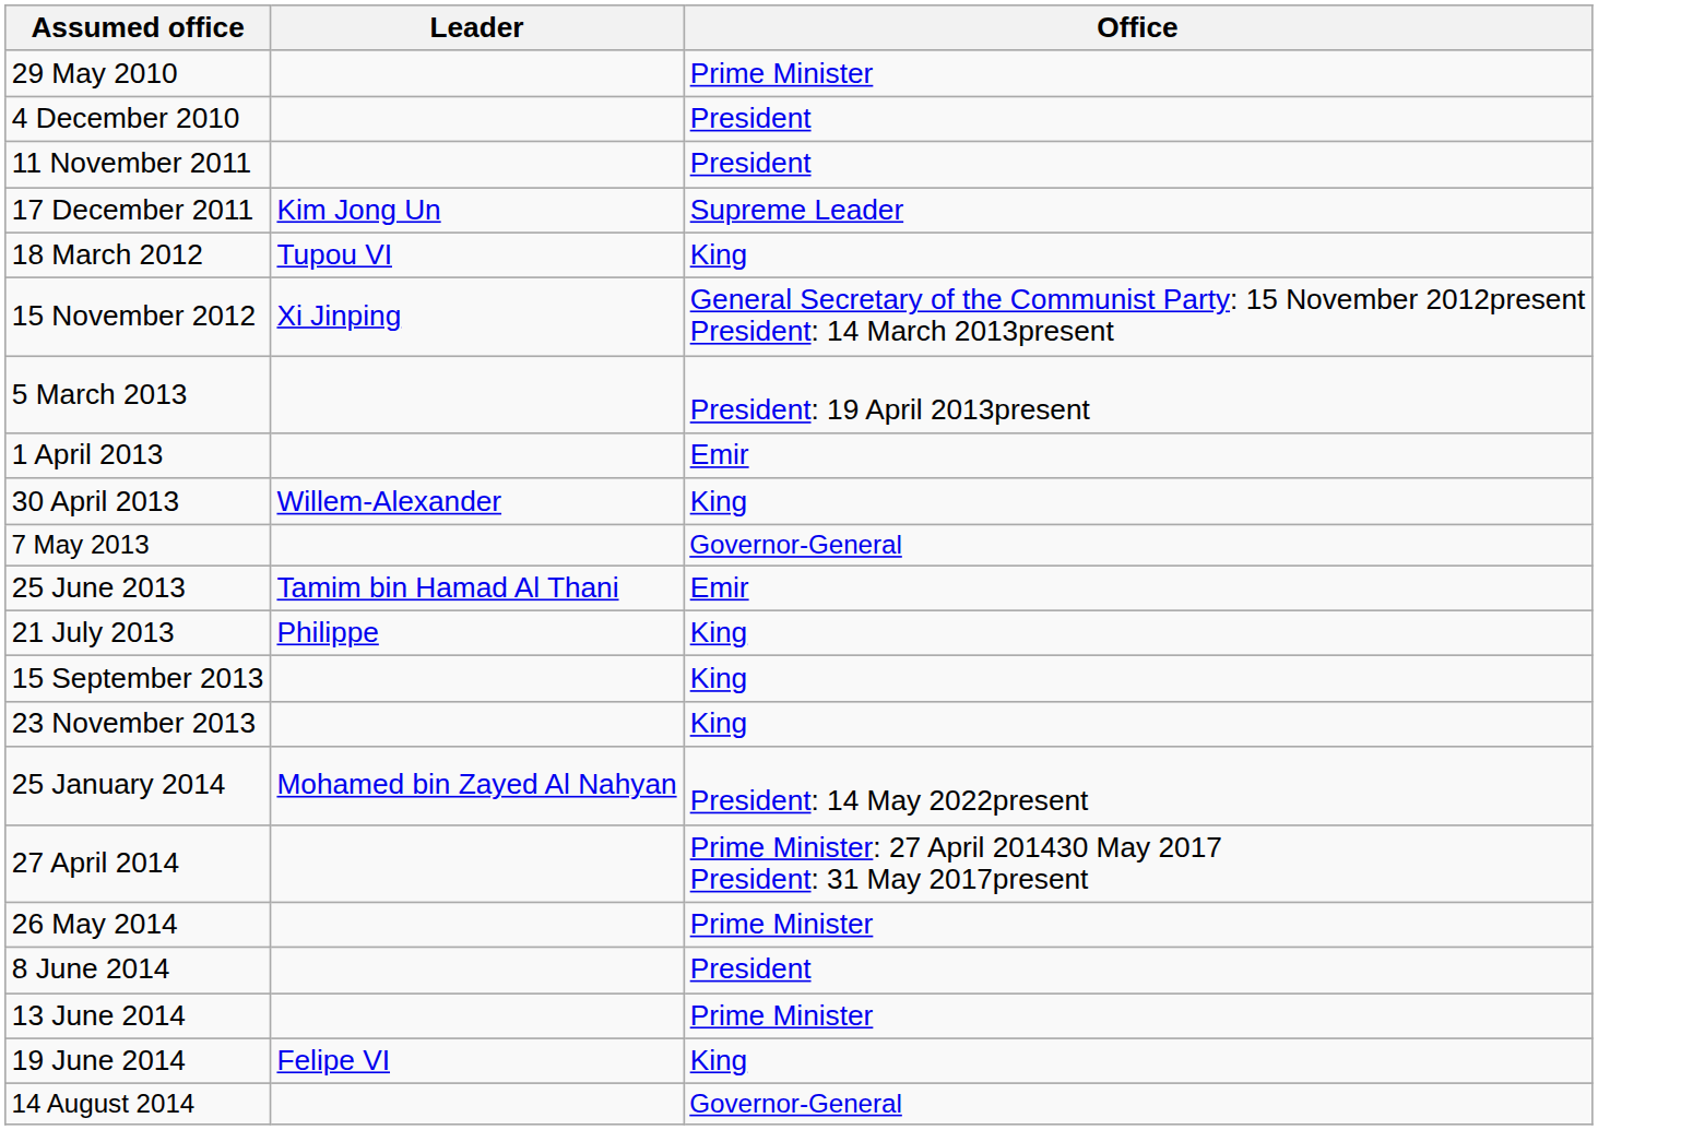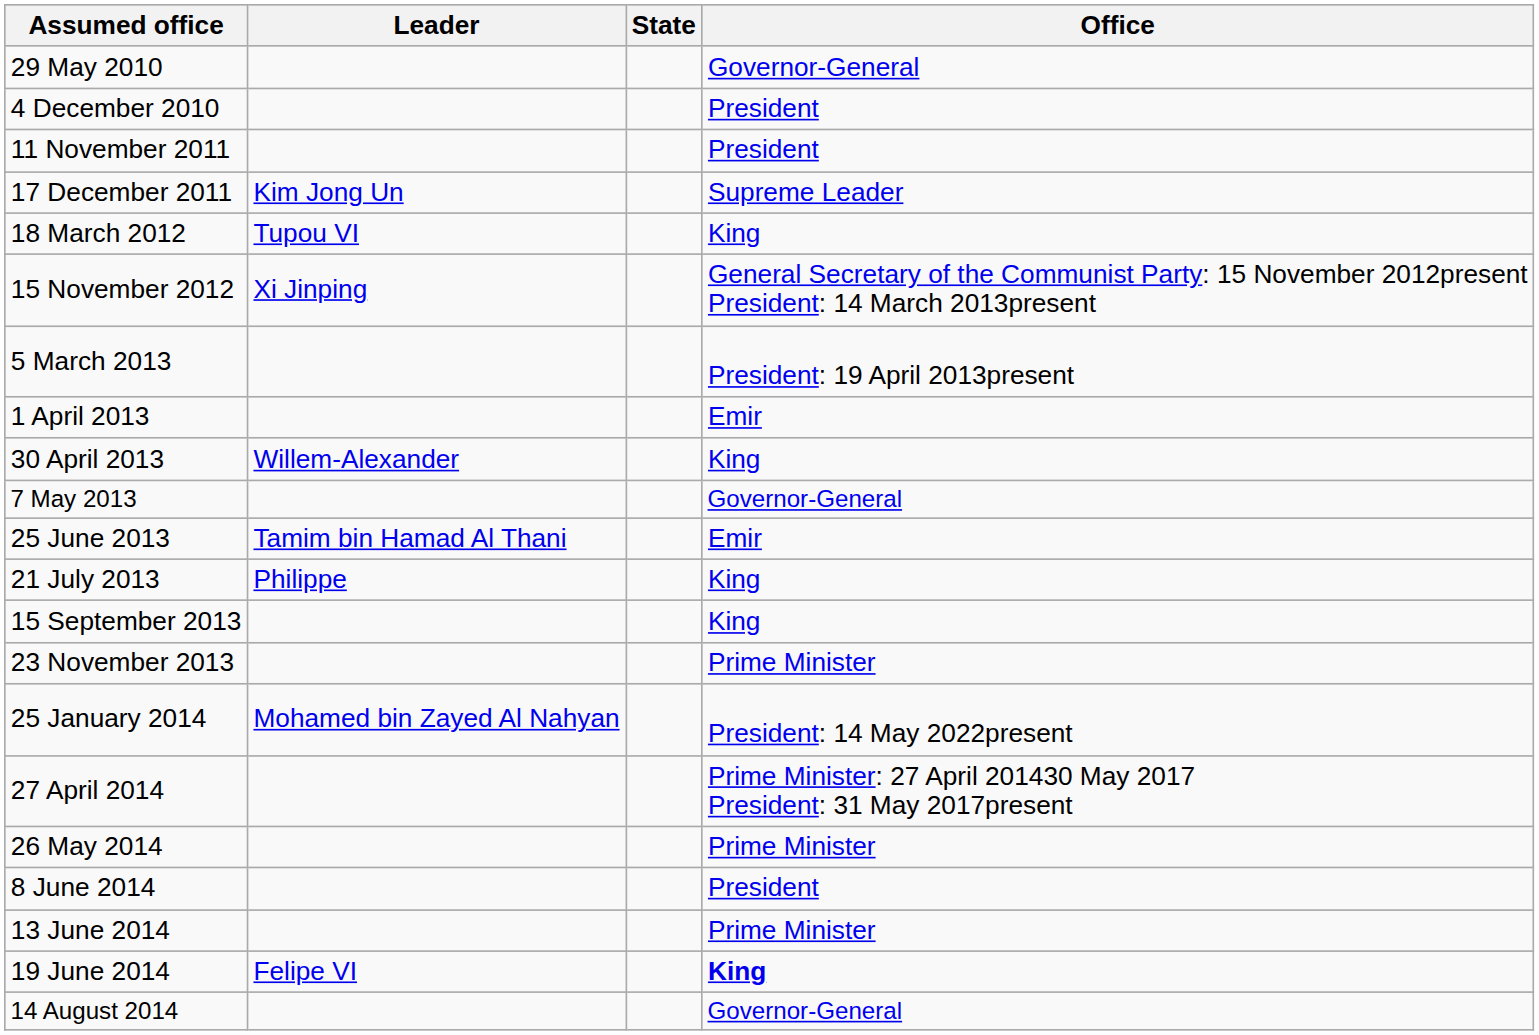+ column: State
29 May 2010 | Office: Prime Minister -> Governor-General
23 November 2013 | Office: King -> Prime Minister
19 June 2014 | Office: normal -> bold
